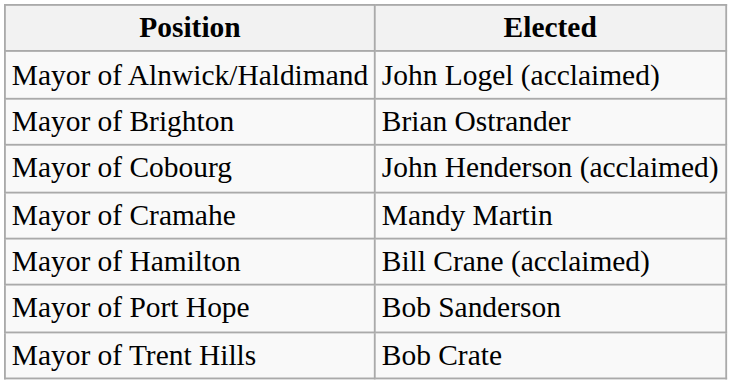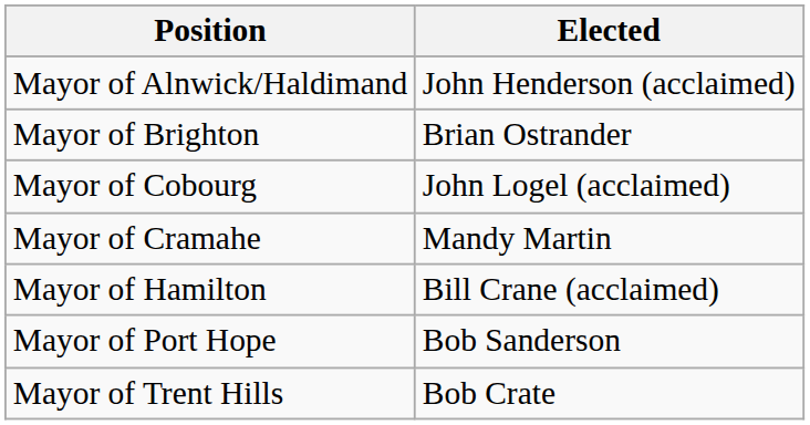Mayor of Alnwick/Haldimand | Elected: John Logel (acclaimed) -> John Henderson (acclaimed)
Mayor of Cobourg | Elected: John Henderson (acclaimed) -> John Logel (acclaimed)
